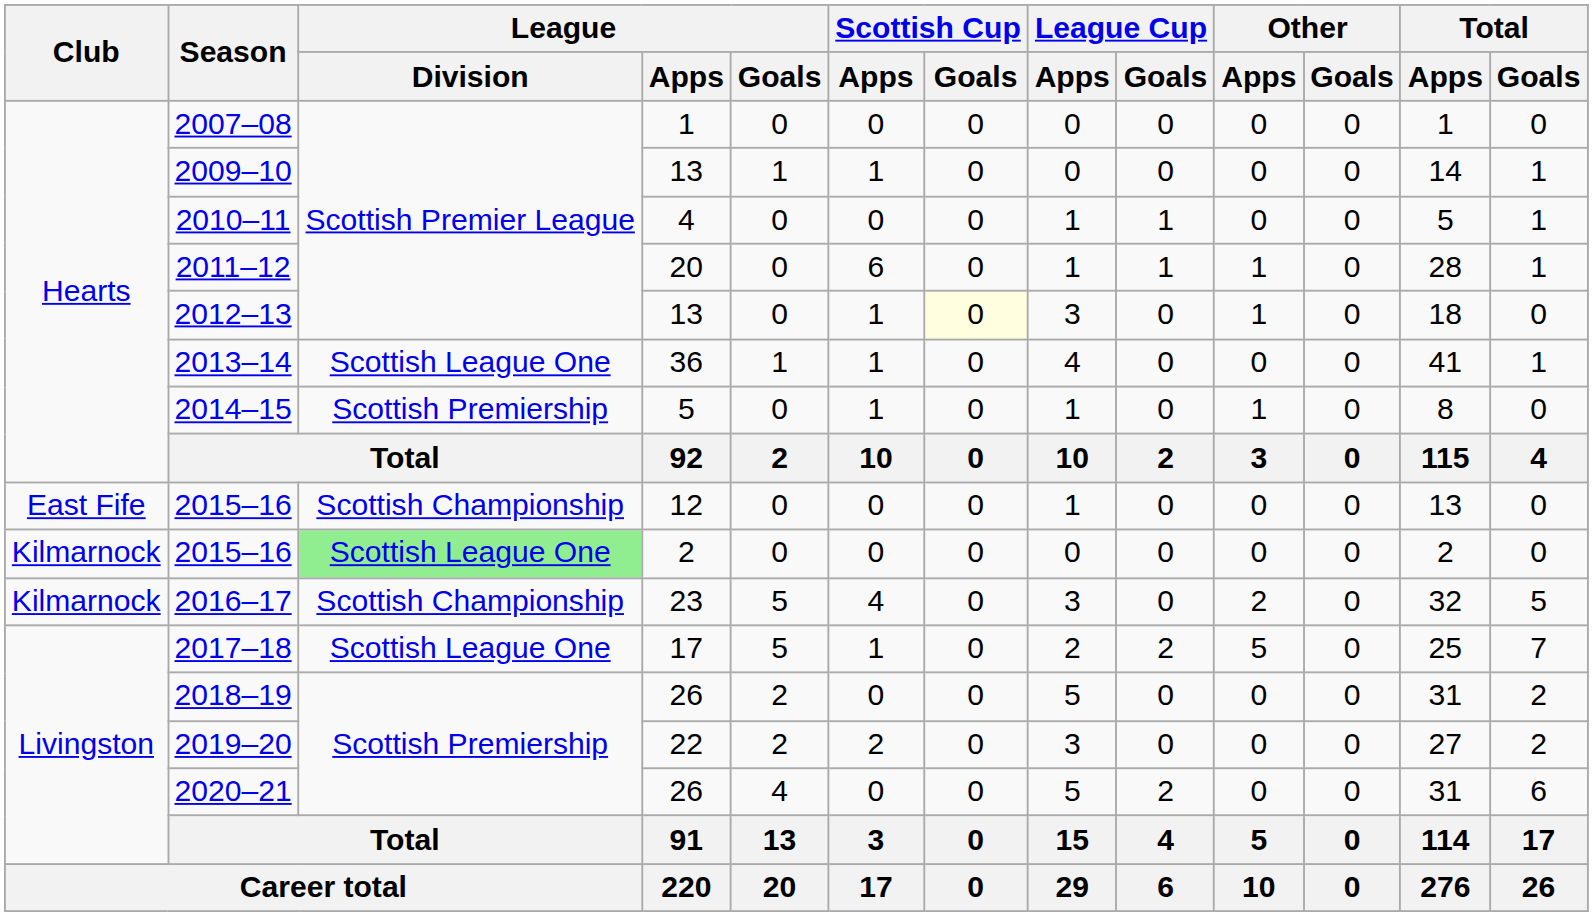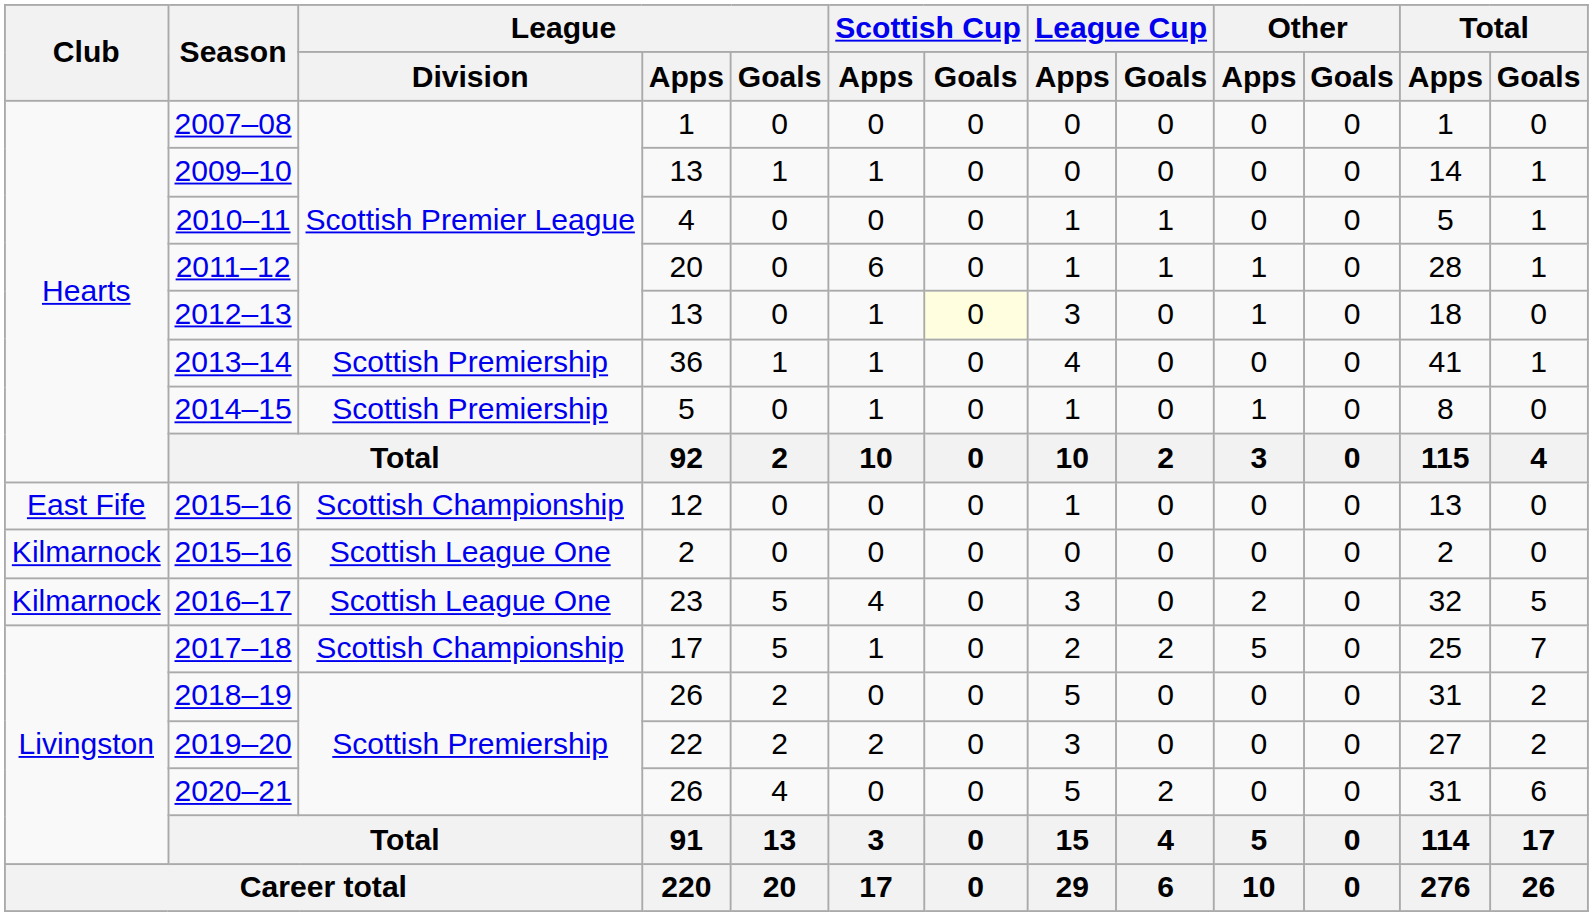2013–14 | League / Division: Scottish League One -> Scottish Premiership
2015–16 / 2 | League / Division: lightgreen background -> no background
2016–17 | League / Division: Scottish Championship -> Scottish League One
2017–18 | League / Division: Scottish League One -> Scottish Championship
